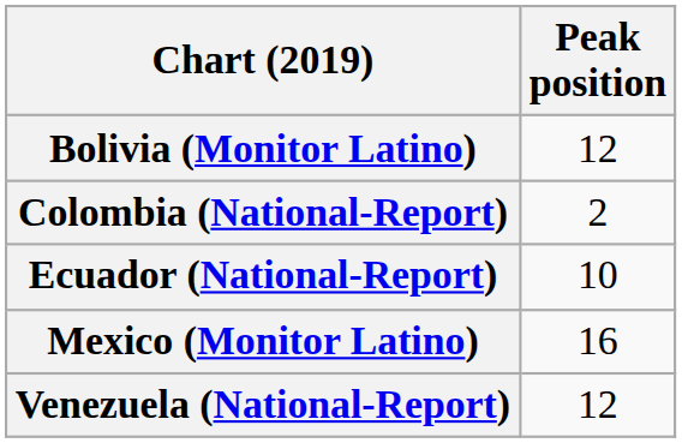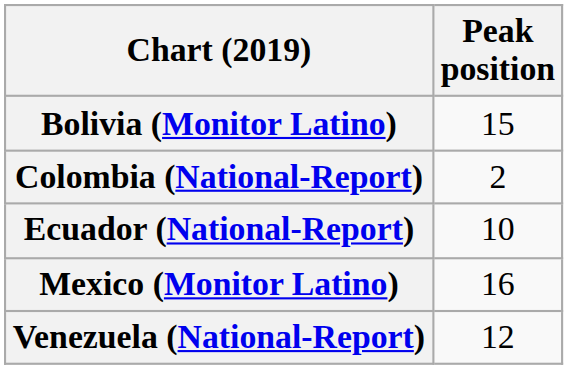Bolivia (Monitor Latino) | Peak position: 12 -> 15
